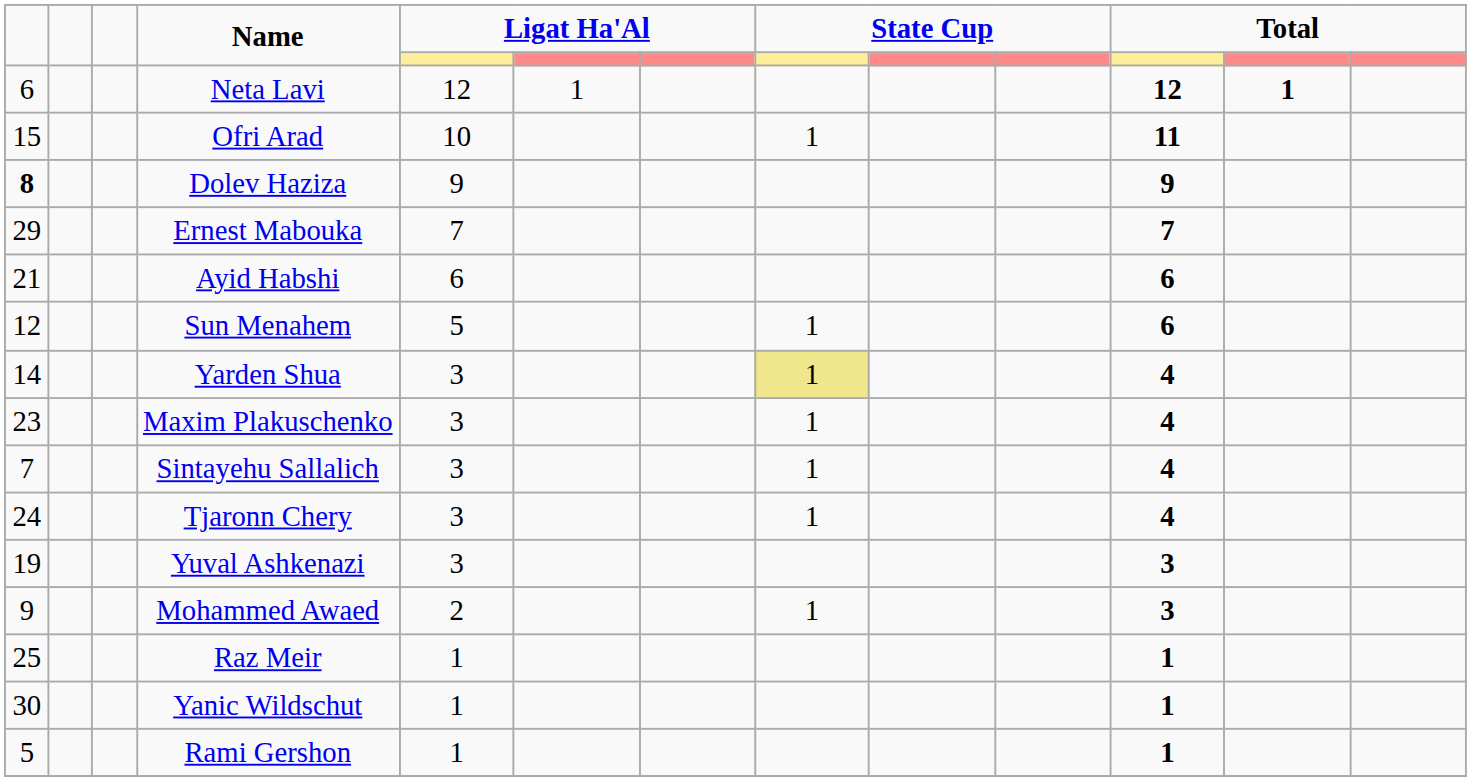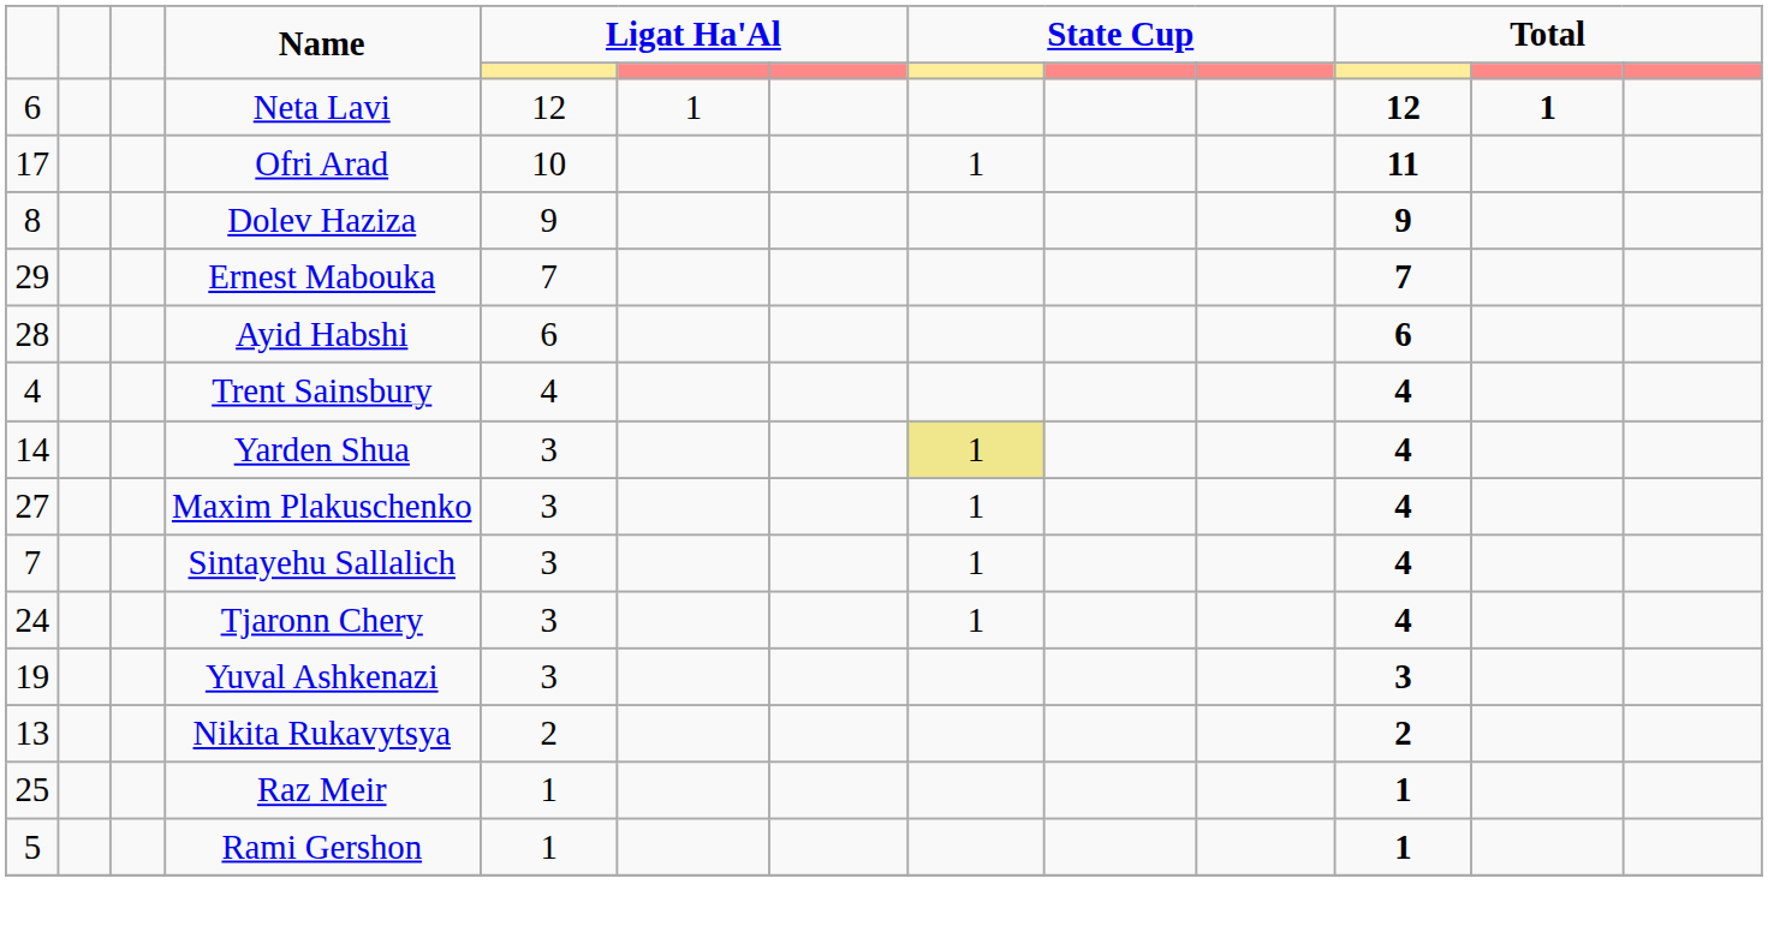Ofri Arad | column 1: 15 -> 17
Dolev Haziza | column 1: bold -> normal
Ayid Habshi | column 1: 21 -> 28
- row: 12 | Sun Menahem | 5 | 1 | 6
+ row: 4 | Trent Sainsbury | 4 | 4
Maxim Plakuschenko | column 1: 23 -> 27
- row: 9 | Mohammed Awaed | 2 | 1 | 3
+ row: 13 | Nikita Rukavytsya | 2 | 2
- row: 30 | Yanic Wildschut | 1 | 1
